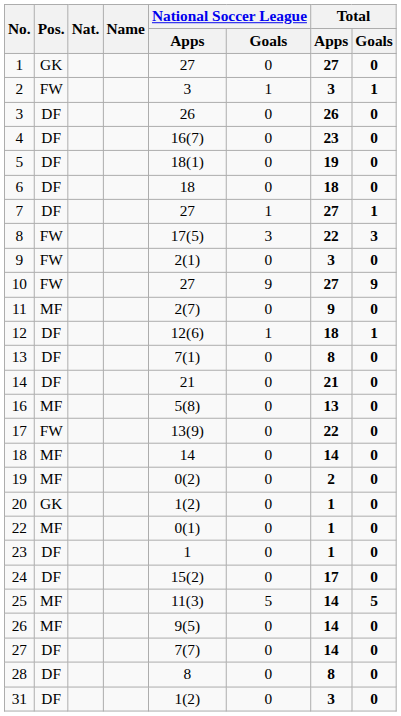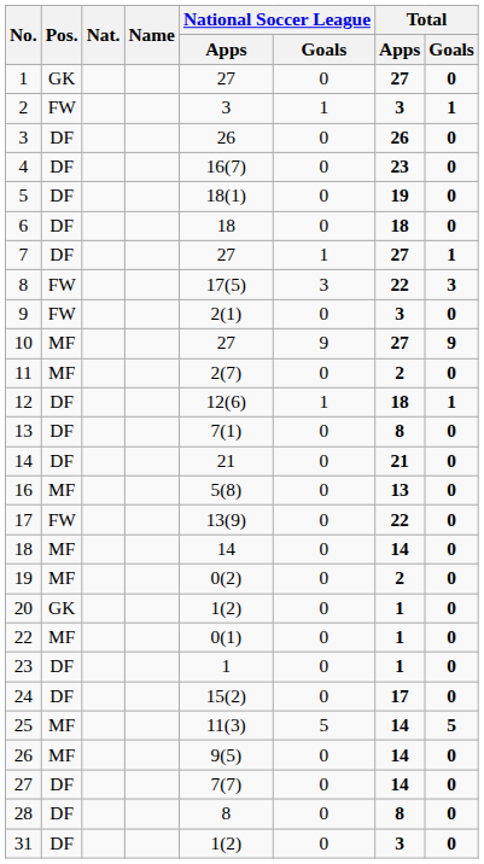10 | Pos.: FW -> MF
11 | Total / Apps: 9 -> 2
